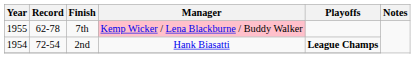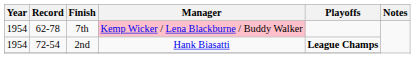7th | Year: 1955 -> 1954
